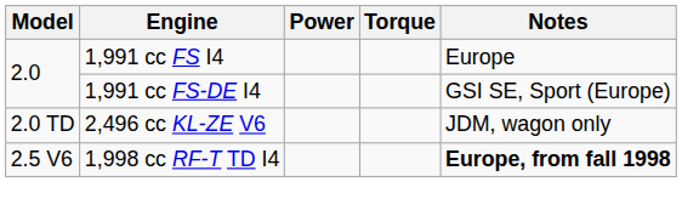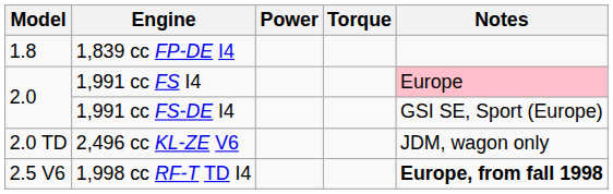+ row: 1.8 | 1,839 cc FP-DE I4
1,991 cc FS I4 | Notes: no background -> pink background
